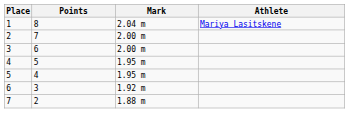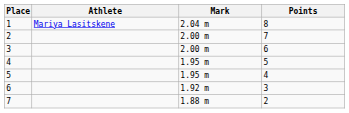columns swapped: Athlete <-> Points
